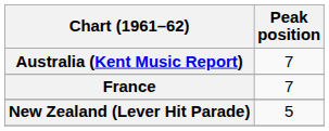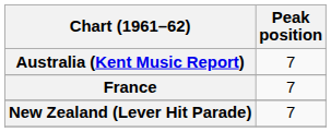New Zealand (Lever Hit Parade) | Peak position: 5 -> 7
